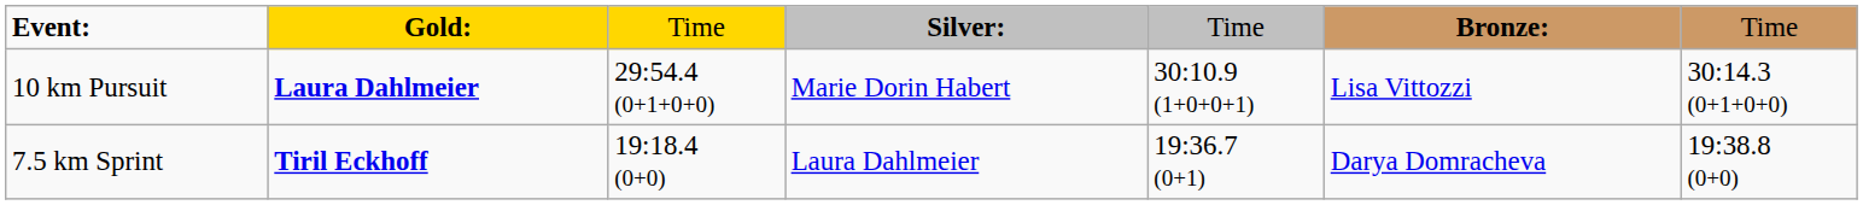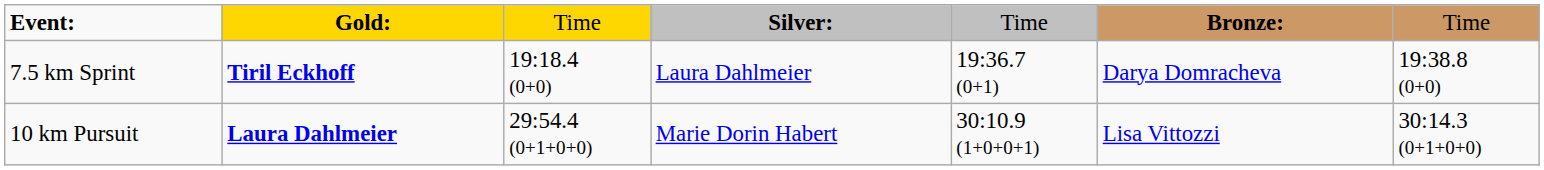rows swapped: 7.5 km Sprint <-> 10 km Pursuit
